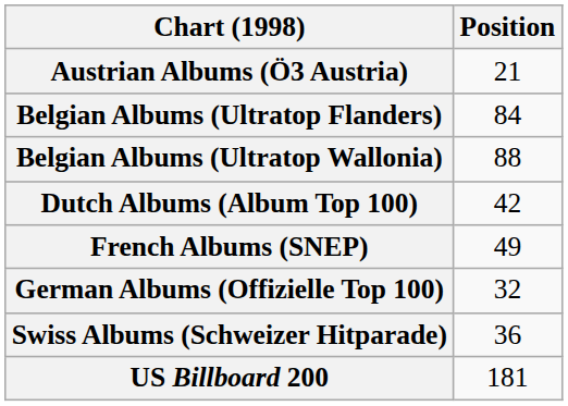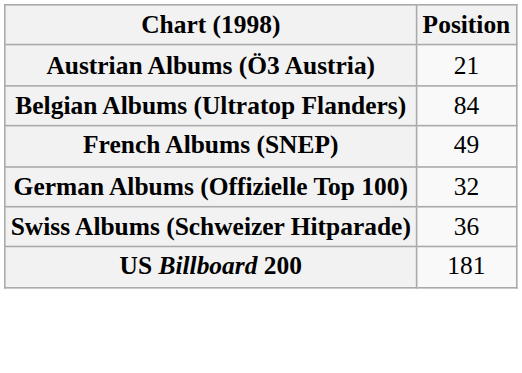- row: Belgian Albums (Ultratop Wallonia) | 88
- row: Dutch Albums (Album Top 100) | 42
